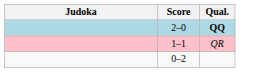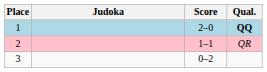+ column: Place | 1 | 2 | 3
